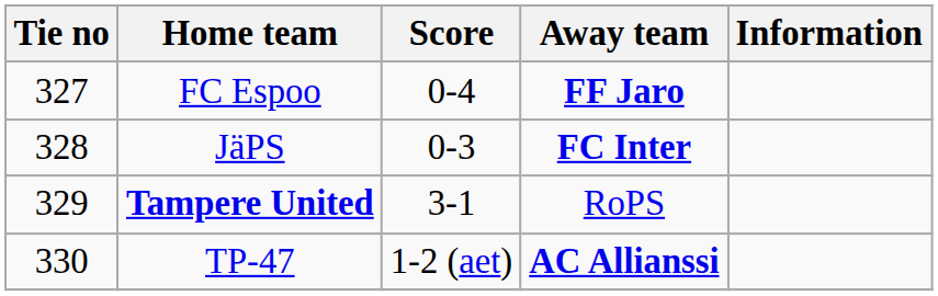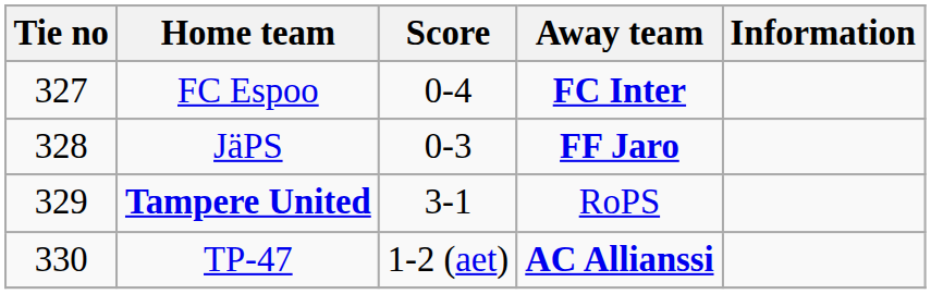FC Espoo | Away team: FF Jaro -> FC Inter
JäPS | Away team: FC Inter -> FF Jaro
